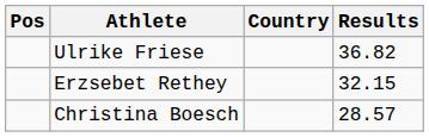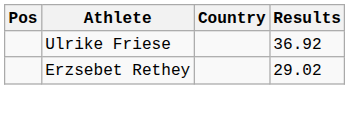Ulrike Friese | Results: 36.82 -> 36.92
Erzsebet Rethey | Results: 32.15 -> 29.02
- row: Christina Boesch | 28.57
